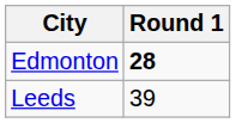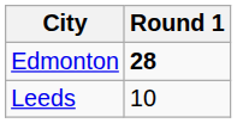Leeds | Round 1: 39 -> 10
